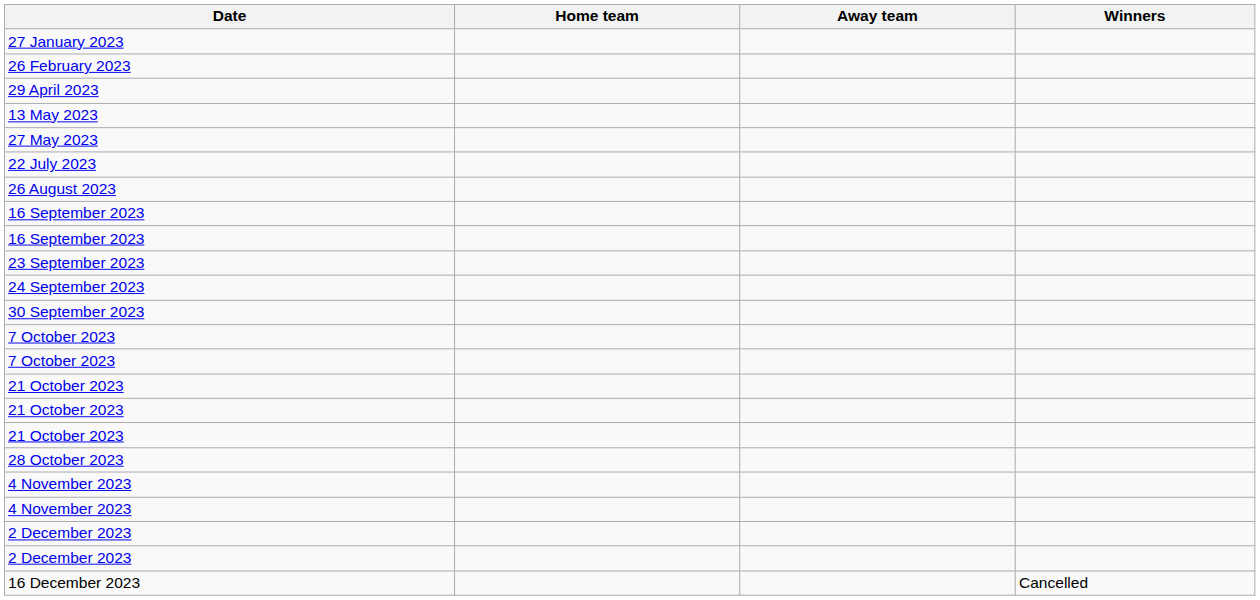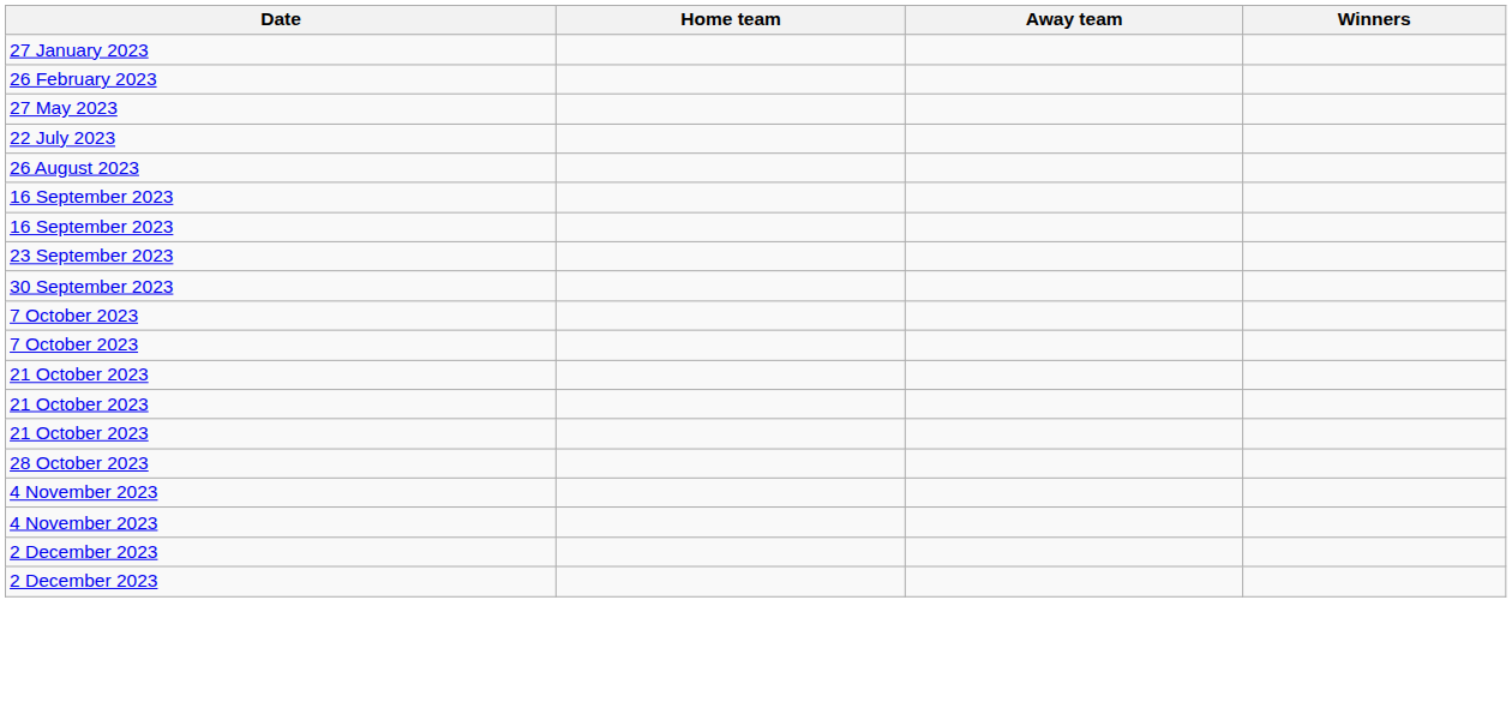- row: 29 April 2023
- row: 13 May 2023
- row: 24 September 2023
- row: 16 December 2023 | Cancelled
